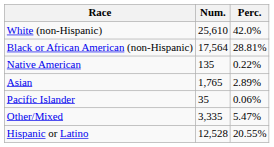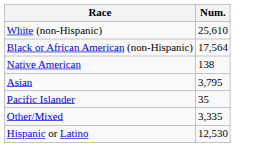- column: Perc. | 42.0% | 28.81% | 0.22% | 2.89% | 0.06% | 5.47% | 20.55%
Native American | Num.: 135 -> 138
Asian | Num.: 1,765 -> 3,795
Hispanic or Latino | Num.: 12,528 -> 12,530
